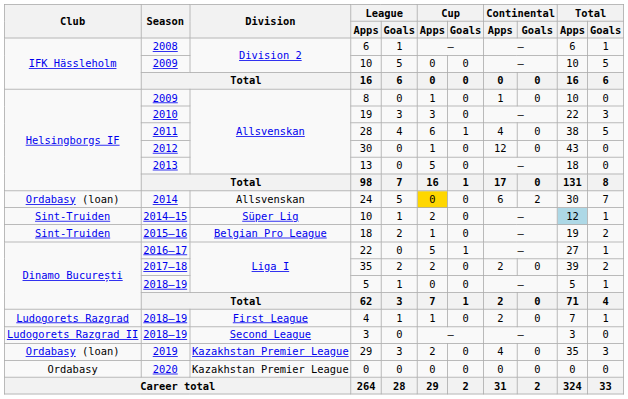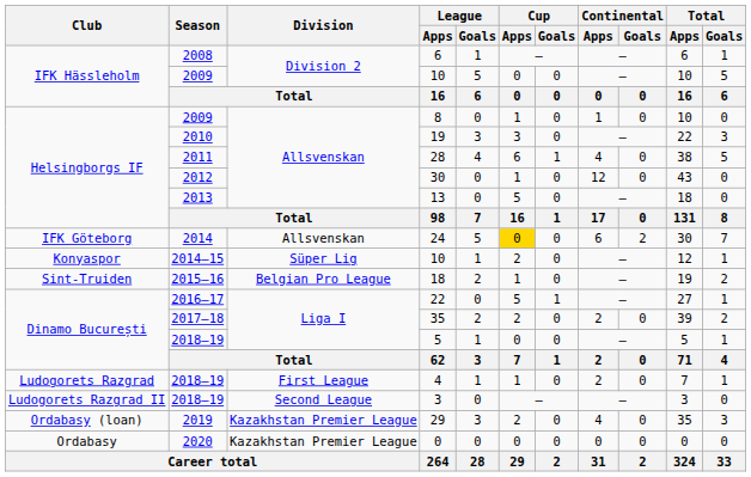24 | Club: Ordabasy (loan) -> IFK Göteborg
2014–15 / 10 | Club: Sint-Truiden -> Konyaspor
2014–15 / 10 | Total / Apps: lightblue background -> no background
